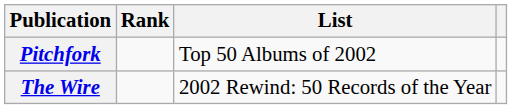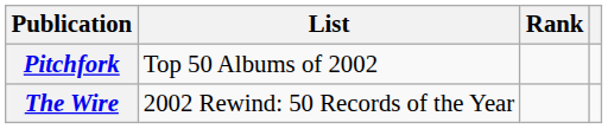columns swapped: List <-> Rank
